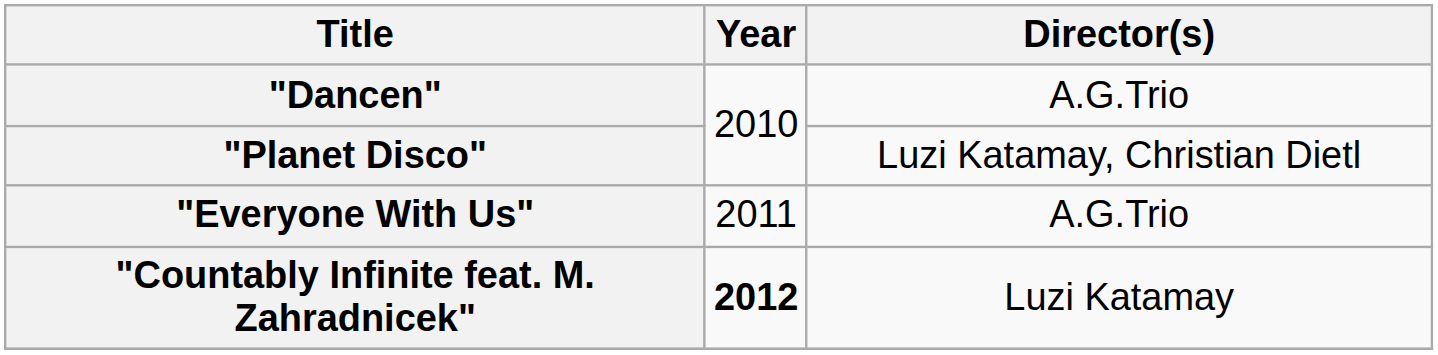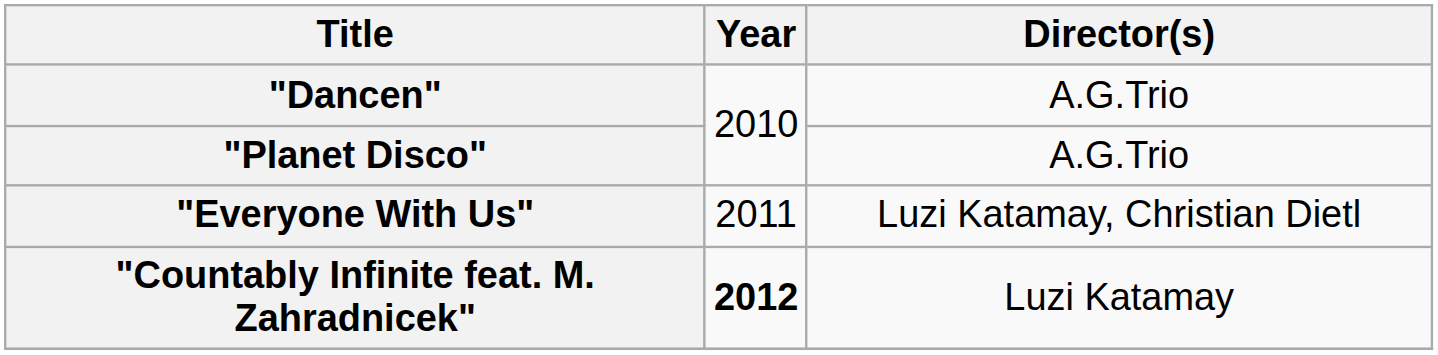"Planet Disco" | Director(s): Luzi Katamay, Christian Dietl -> A.G.Trio
"Everyone With Us" | Director(s): A.G.Trio -> Luzi Katamay, Christian Dietl
